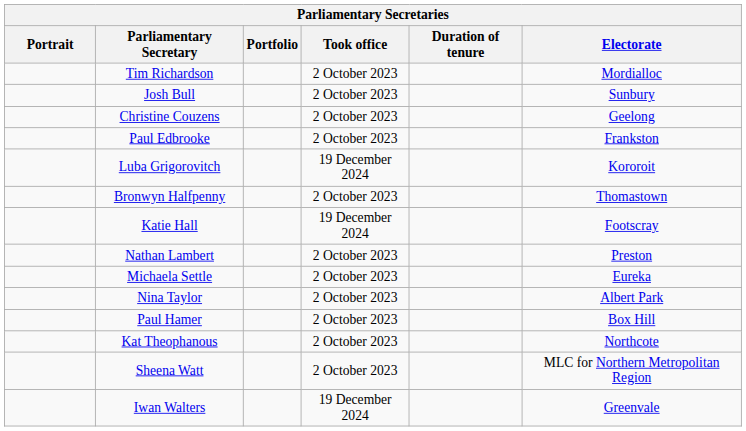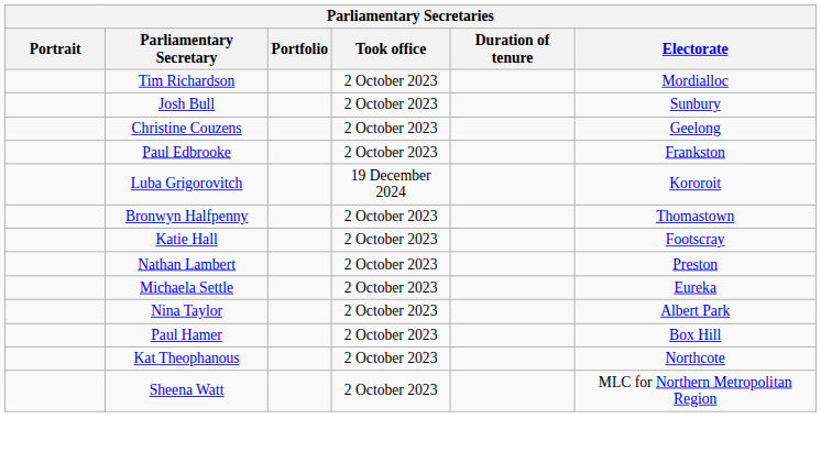Katie Hall | Took office: 19 December 2024 -> 2 October 2023
- row: Iwan Walters | 19 December 2024 | Greenvale
